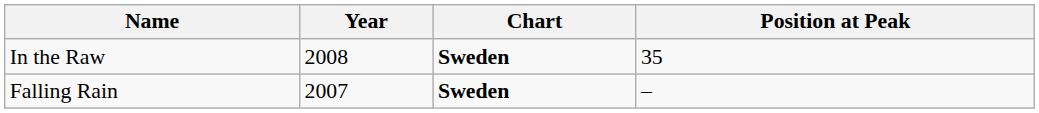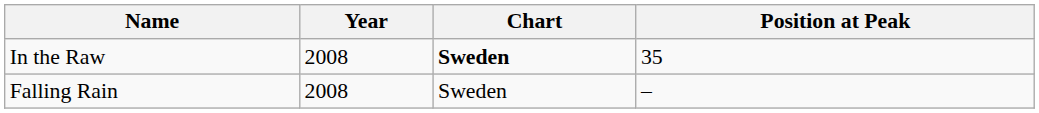Falling Rain | Year: 2007 -> 2008
Falling Rain | Chart: bold -> normal
